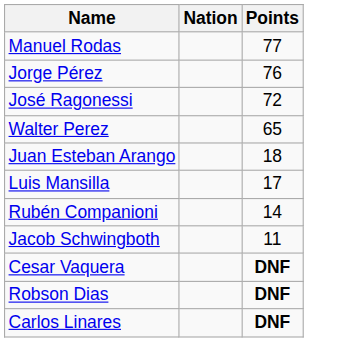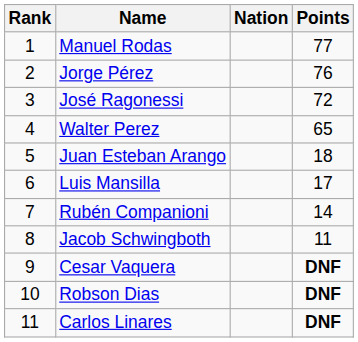+ column: Rank | 1 | 2 | 3 | 4 | 5 | 6 | 7 | 8 | 9 | 10 | 11
